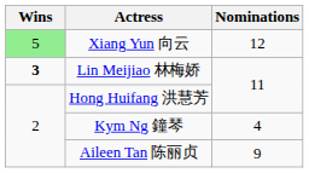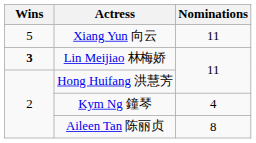Xiang Yun 向云 | Wins: lightgreen background -> no background
Xiang Yun 向云 | Nominations: 12 -> 11
Aileen Tan 陈丽贞 | Nominations: 9 -> 8
